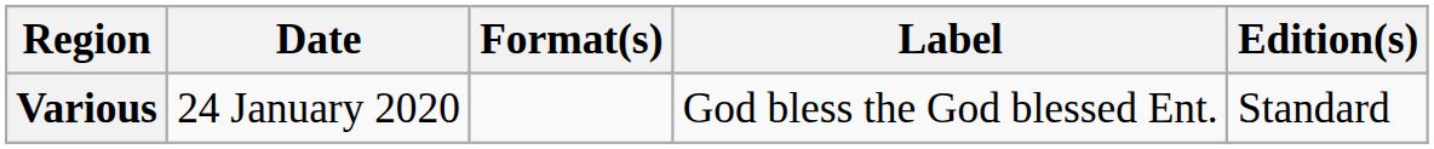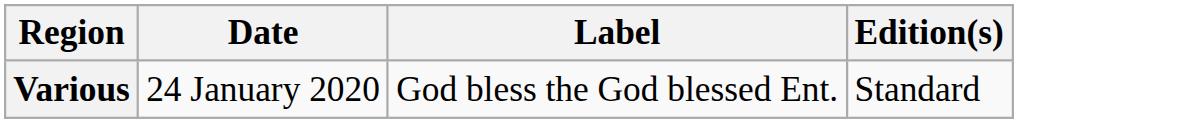- column: Format(s)
